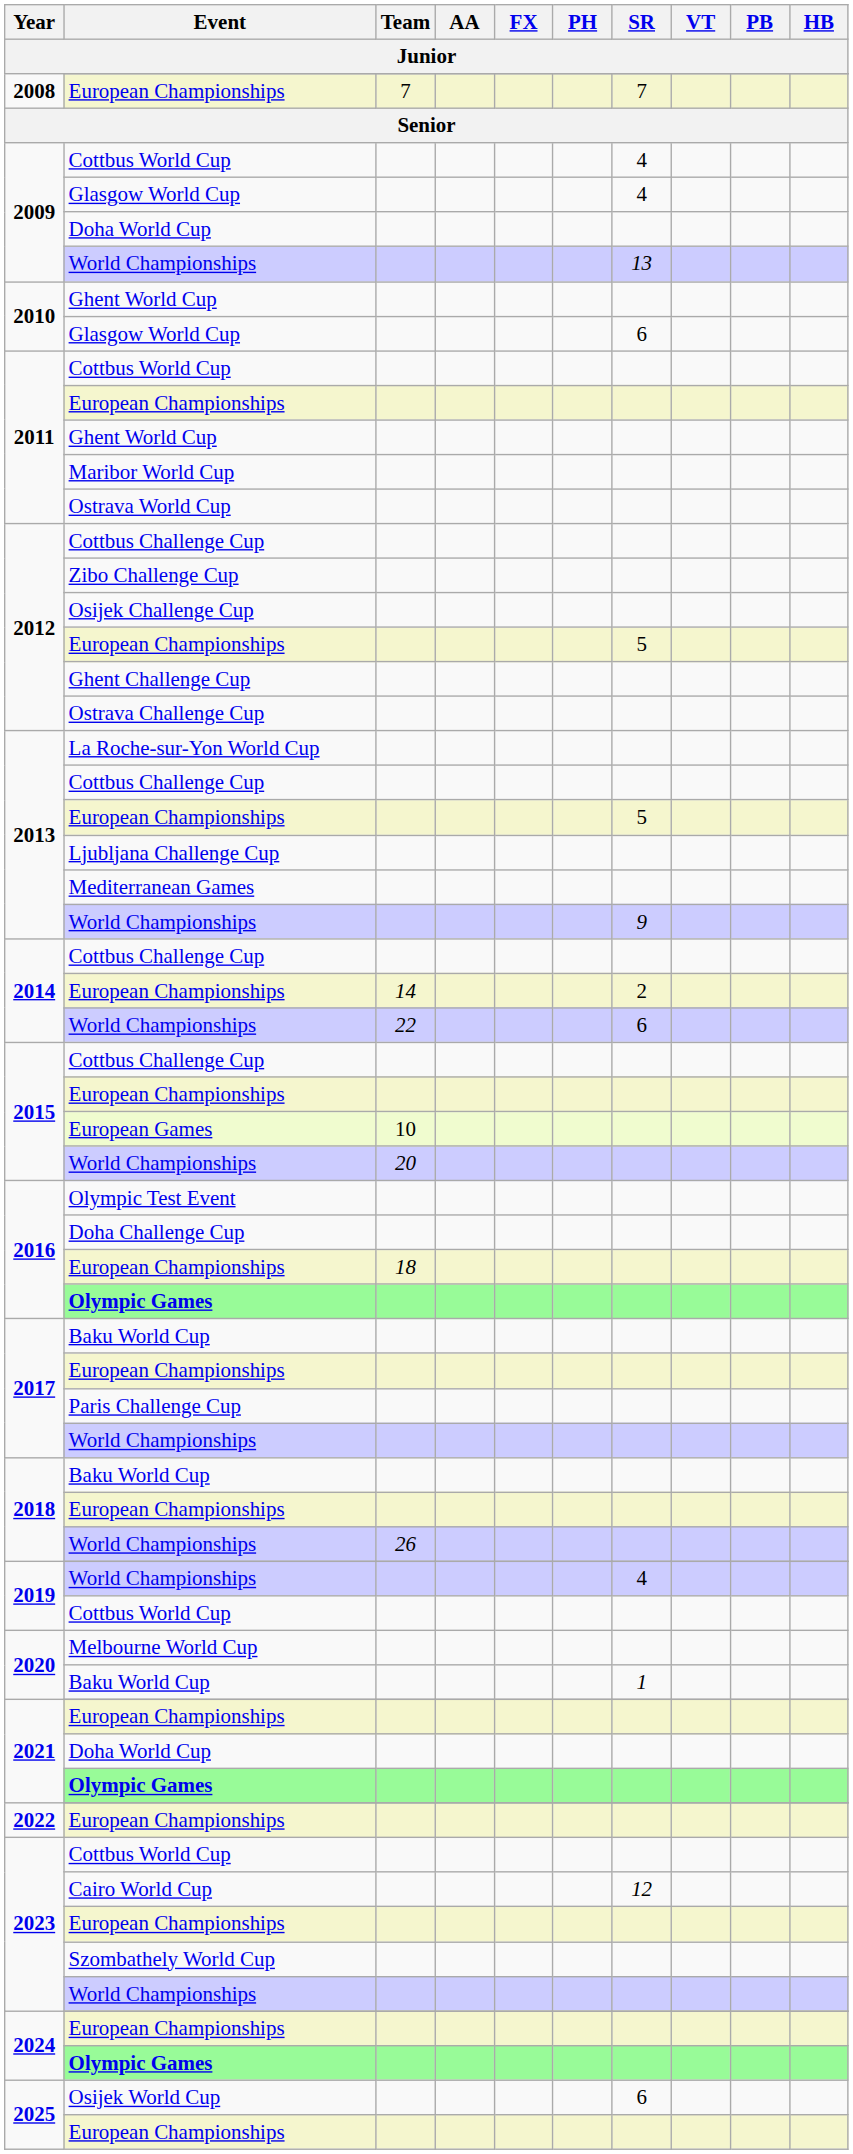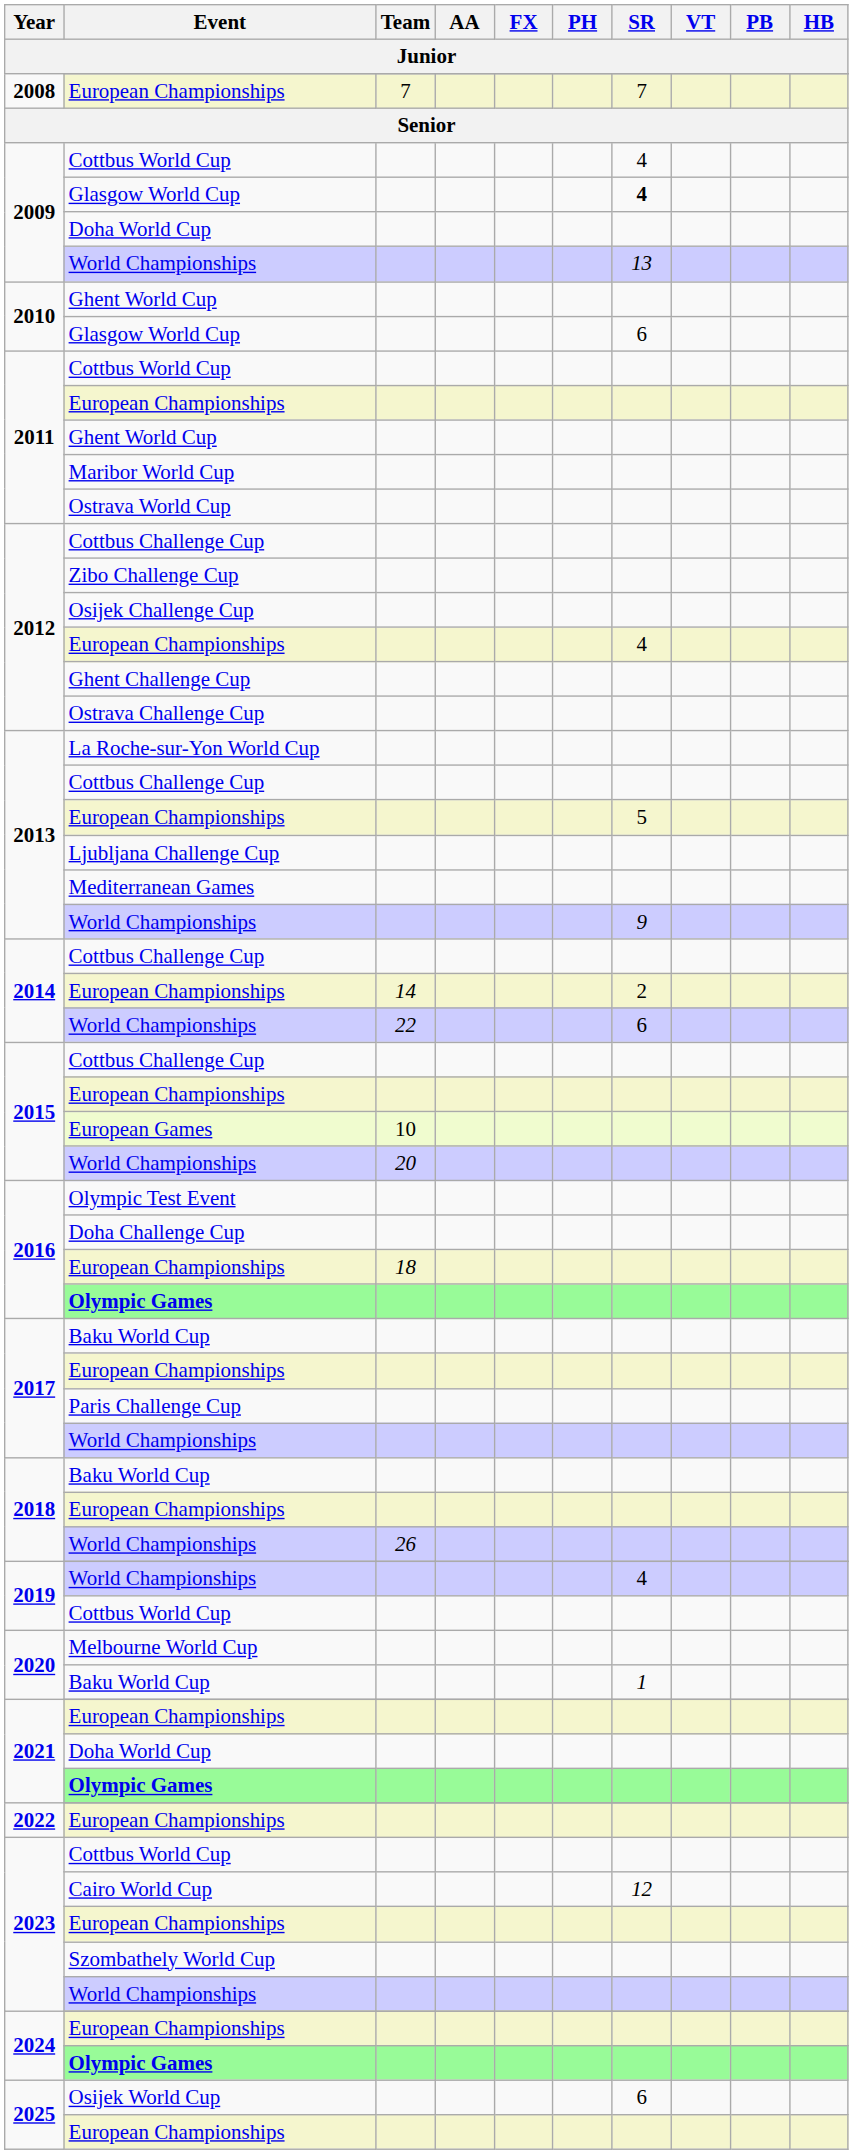2009 / Glasgow World Cup | SR: normal -> bold
2012 / European Championships | SR: 5 -> 4
